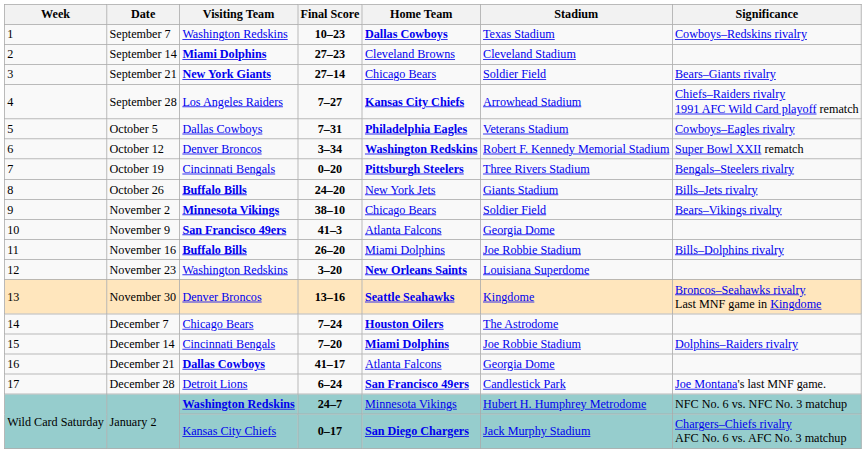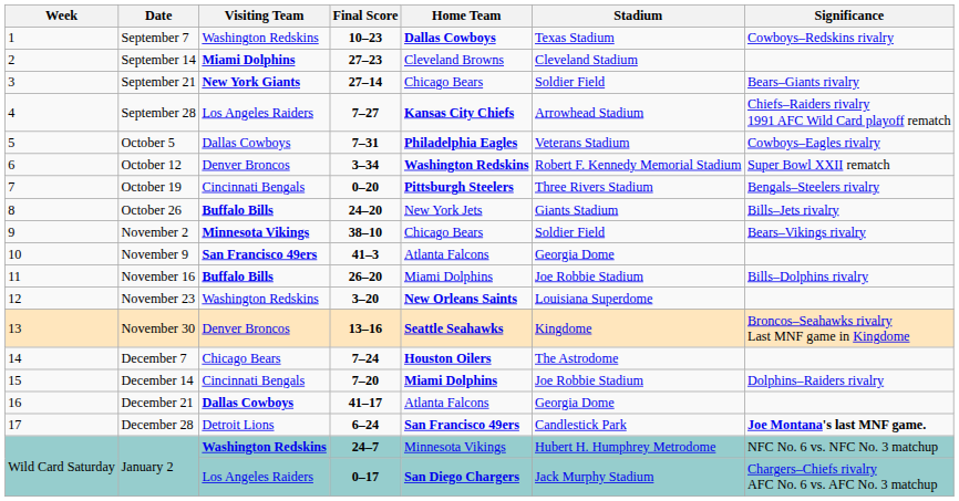December 28 | Significance: normal -> bold
January 2 / 0–17 | Visiting Team: Kansas City Chiefs -> Los Angeles Raiders
